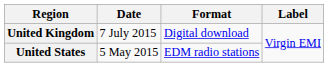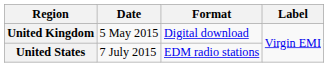United Kingdom | Date: 7 July 2015 -> 5 May 2015
United States | Date: 5 May 2015 -> 7 July 2015
